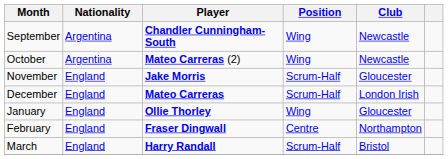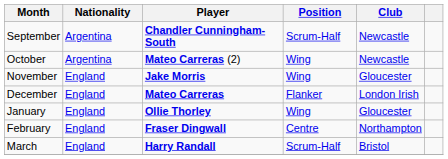September | Position: Wing -> Scrum-Half
November | Position: Scrum-Half -> Wing
December | Position: Scrum-Half -> Flanker
